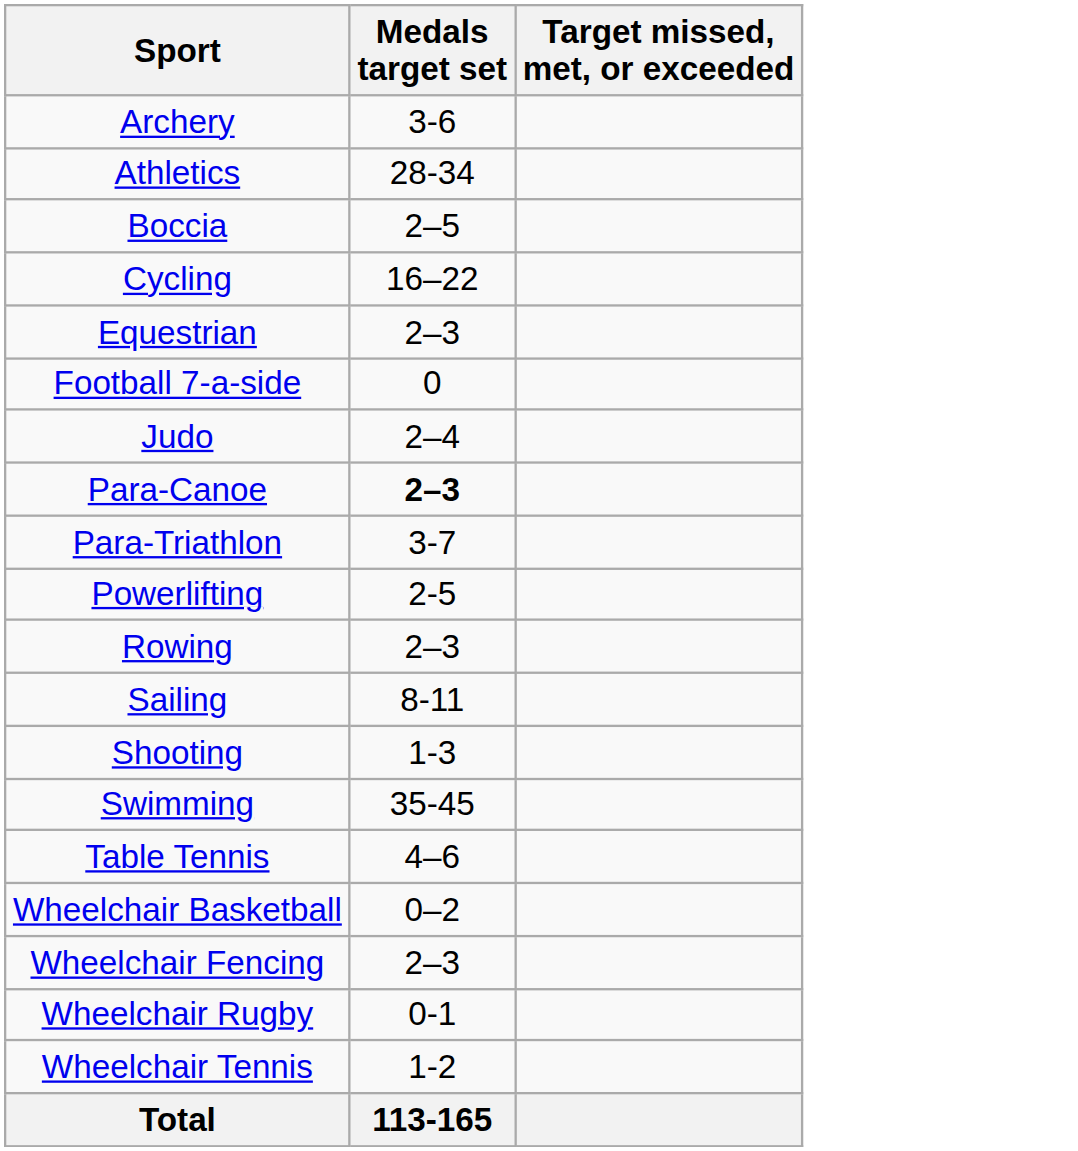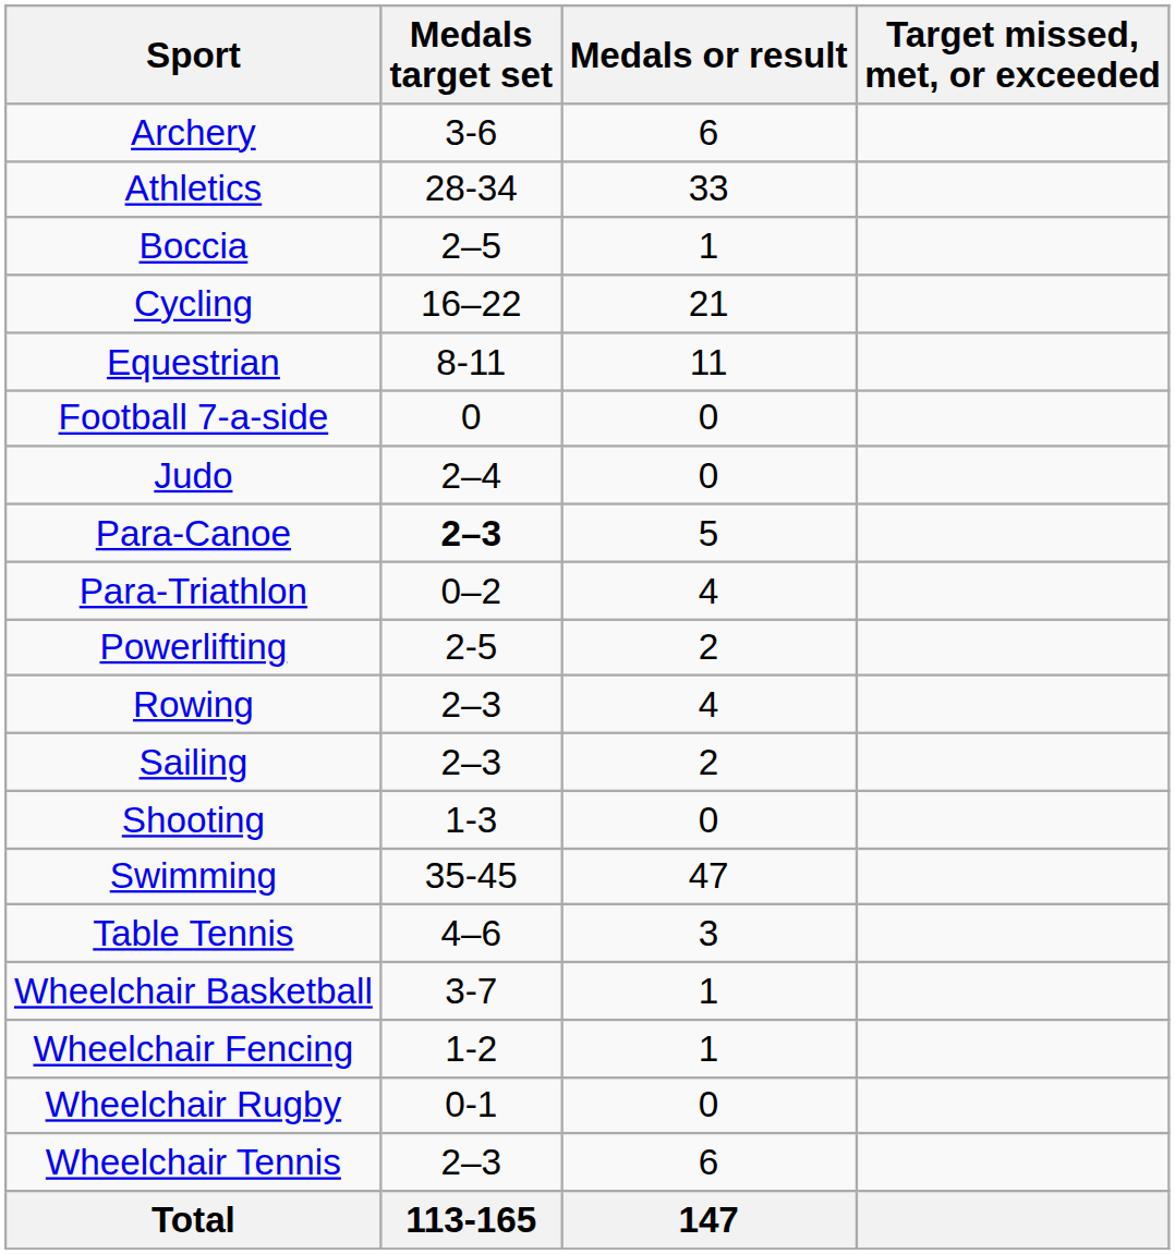+ column: Medals or result | 6 | 33 | 1 | 21 | 11 | 0 | 0 | 5 | 4 | 2 | 4 | 2 | 0 | 47 | 3 | 1 | 1 | 0 | 6 | 147
Equestrian | Medals target set: 2–3 -> 8-11
Para-Triathlon | Medals target set: 3-7 -> 0–2
Sailing | Medals target set: 8-11 -> 2–3
Wheelchair Basketball | Medals target set: 0–2 -> 3-7
Wheelchair Fencing | Medals target set: 2–3 -> 1-2
Wheelchair Tennis | Medals target set: 1-2 -> 2–3
